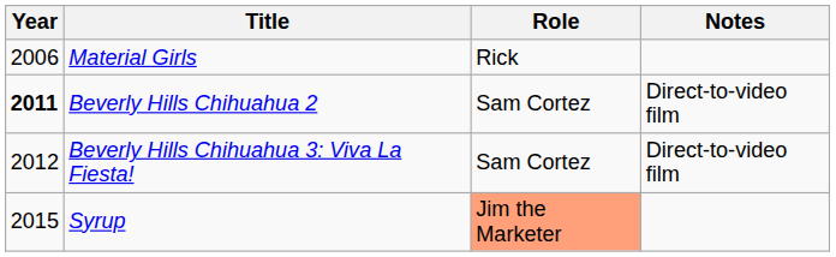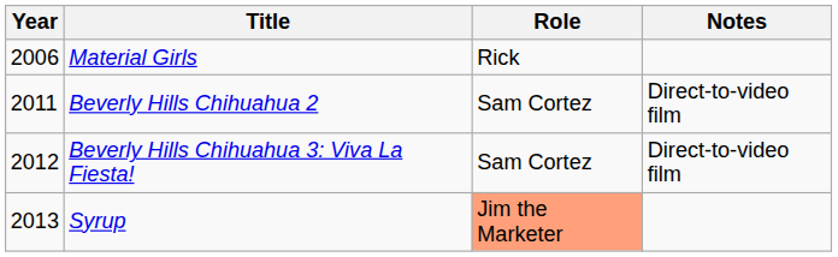Beverly Hills Chihuahua 2 | Year: bold -> normal
Syrup | Year: 2015 -> 2013
